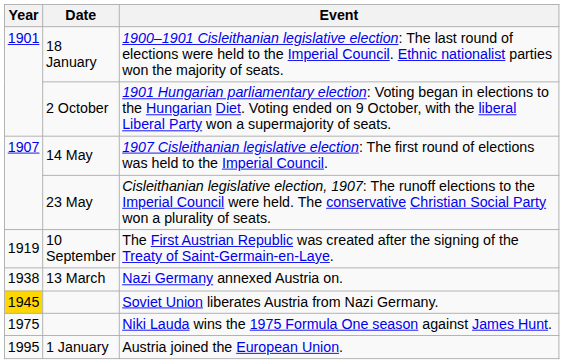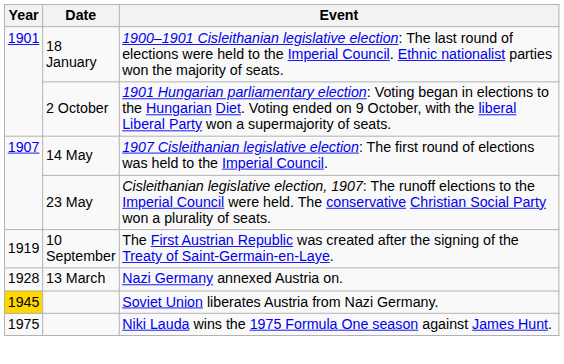Nazi Germany annexed Austria on. | Year: 1938 -> 1928
- row: 1995 | 1 January | Austria joined the European Union.
